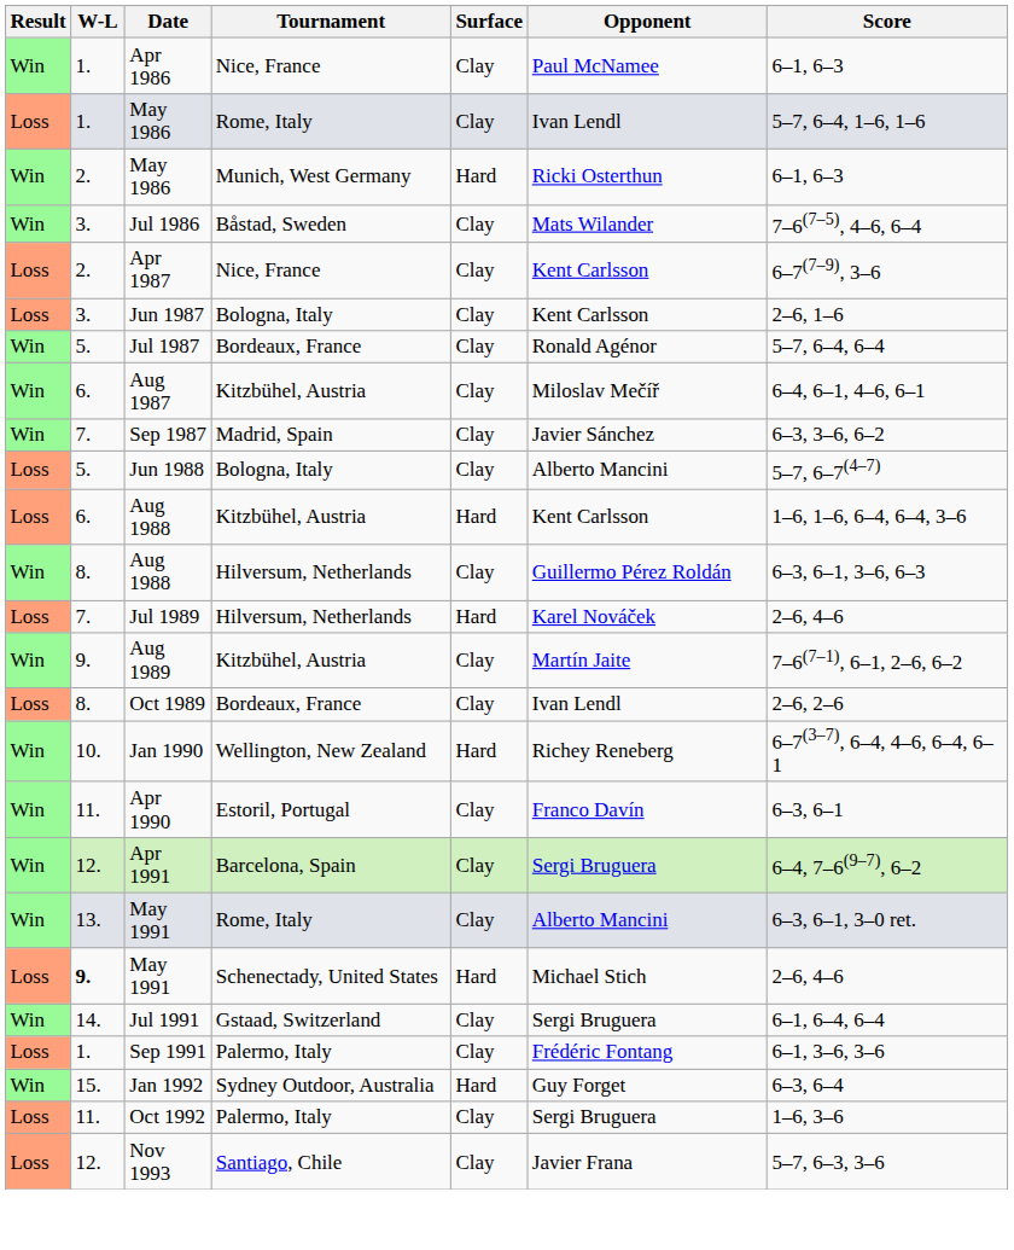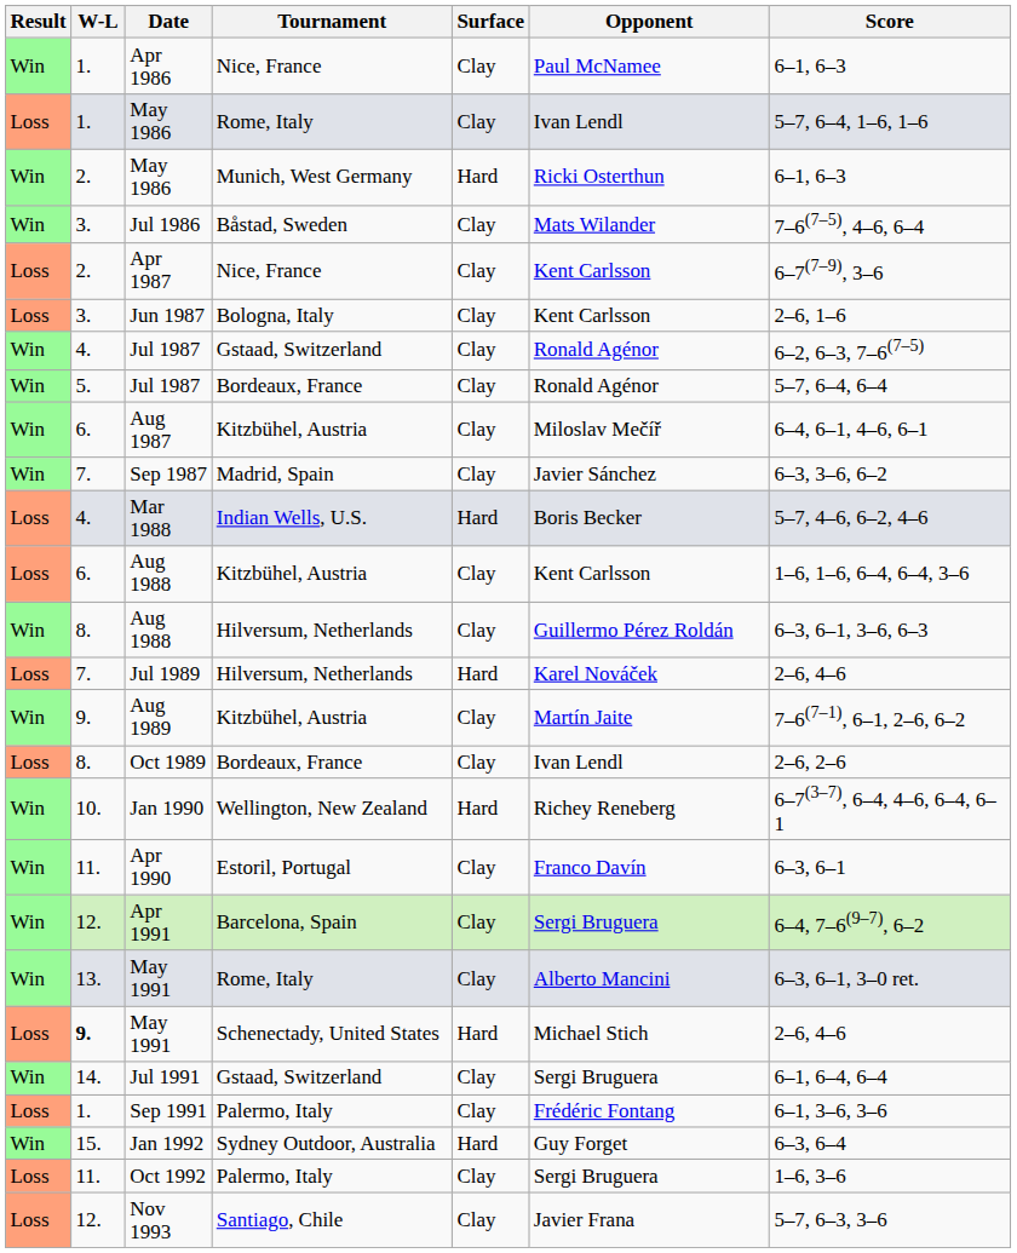+ row: Win | 4. | Jul 1987 | Gstaad, Switzerland | Clay | Ronald Agénor | 6–2, 6–3, 7–6(7–5)
+ row: Loss | 4. | Mar 1988 | Indian Wells, U.S. | Hard | Boris Becker | 5–7, 4–6, 6–2, 4–6
- row: Loss | 5. | Jun 1988 | Bologna, Italy | Clay | Alberto Mancini | 5–7, 6–7(4–7)
Aug 1988 / Kitzbühel, Austria | Surface: Hard -> Clay
